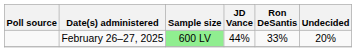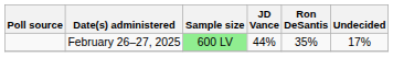February 26–27, 2025 | Ron DeSantis: 33% -> 35%
February 26–27, 2025 | Undecided: 20% -> 17%
